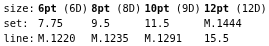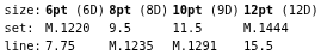set: | column 2: 7.75 -> M.1220
line: | column 2: M.1220 -> 7.75
